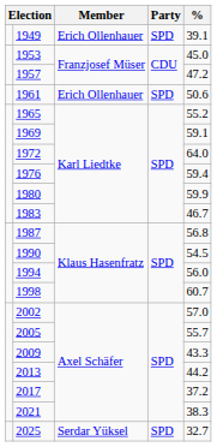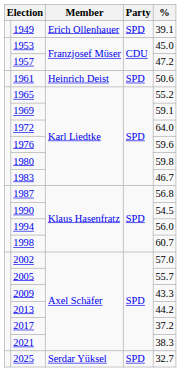1961 | Member: Erich Ollenhauer -> Heinrich Deist
1976 | %: 59.4 -> 59.6
1980 | %: 59.9 -> 59.8
